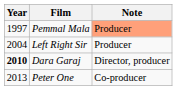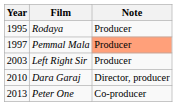+ row: 1995 | Rodaya | Producer
Left Right Sir | Year: 2004 -> 2003
Dara Garaj | Year: bold -> normal
